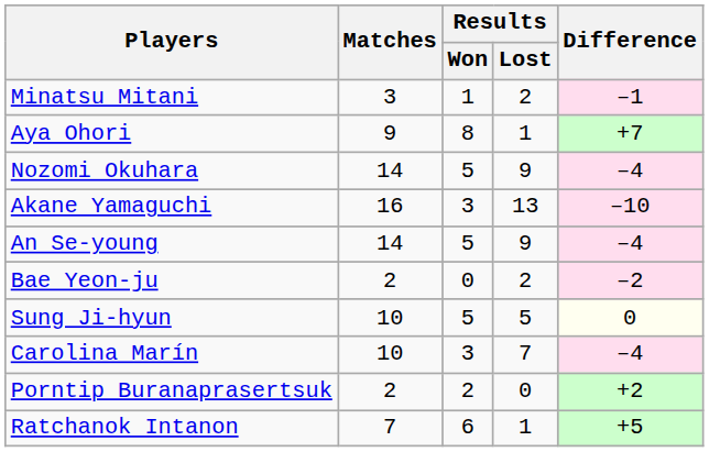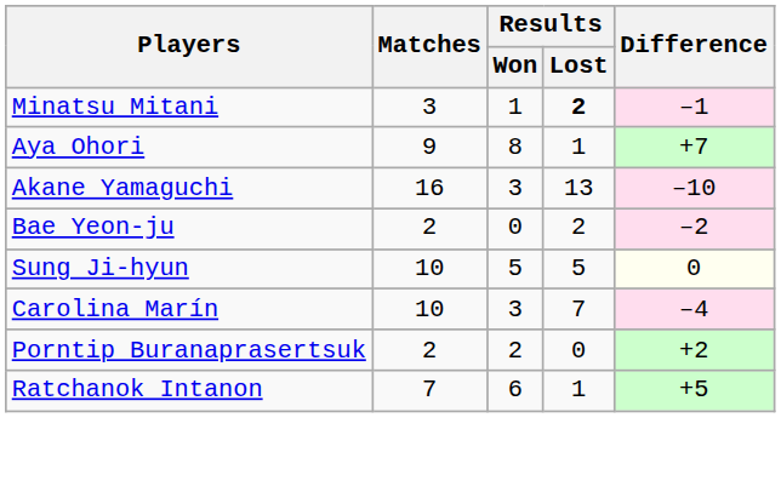Minatsu Mitani | Results / Lost: normal -> bold
- row: Nozomi Okuhara | 14 | 5 | 9 | –4
- row: An Se-young | 14 | 5 | 9 | –4
